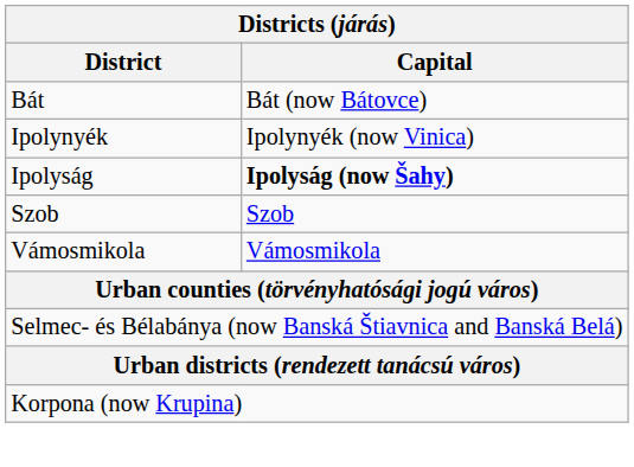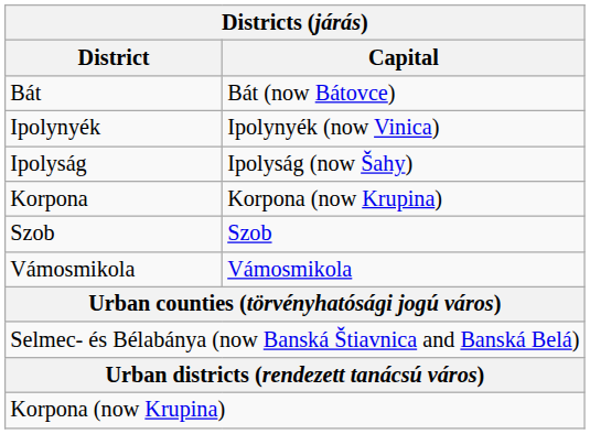Ipolyság | Capital: bold -> normal
+ row: Korpona | Korpona (now Krupina)
